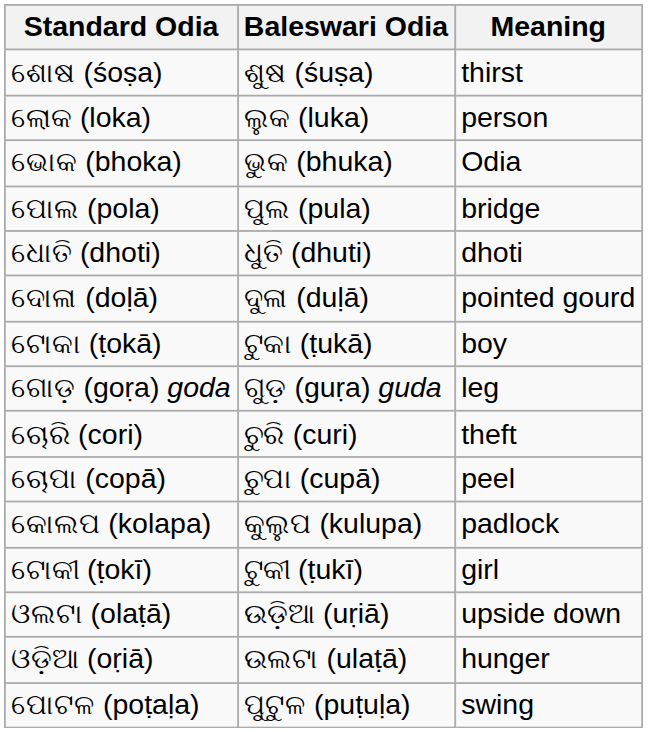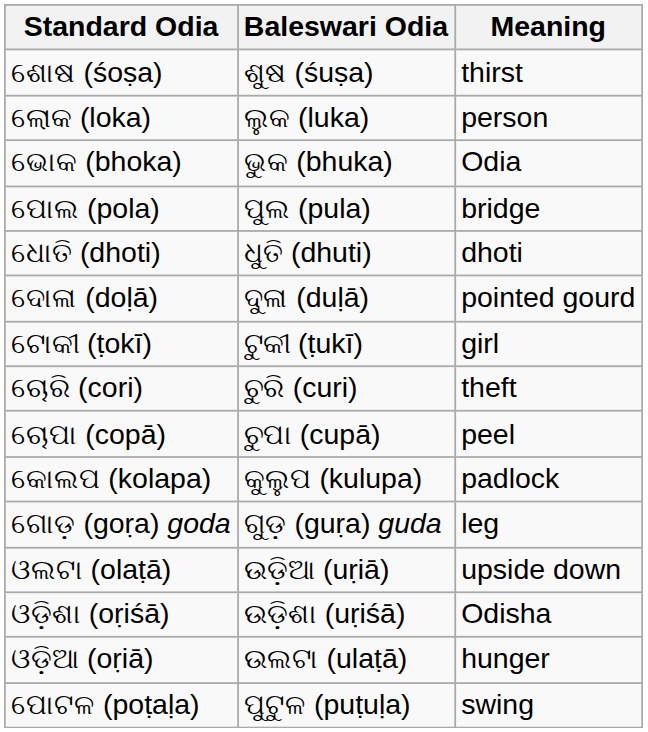- row: ଟୋକା (ṭokā) | ଟୁକା (ṭukā) | boy
rows swapped: ଟୋକୀ (ṭokī) <-> ଗୋଡ଼ (goṛa) goda
+ row: ଓଡ଼ିଶା (oṛiśā) | ଉଡ଼ିଶା (uṛiśā) | Odisha
